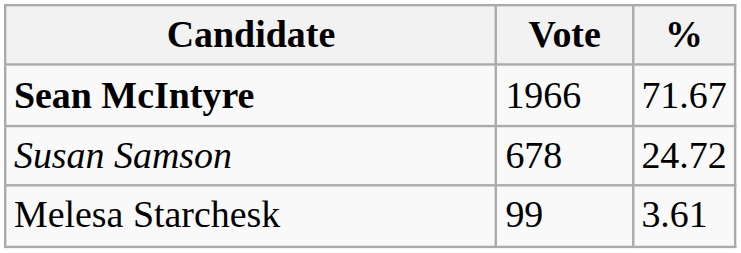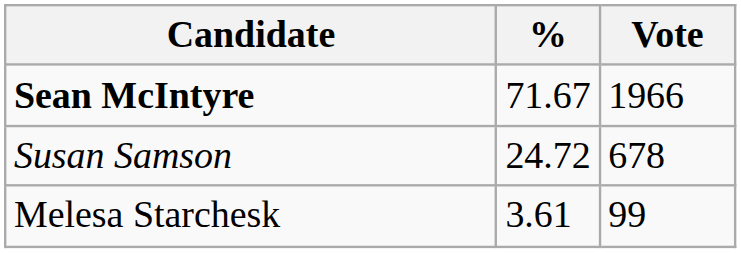columns swapped: Vote <-> %
